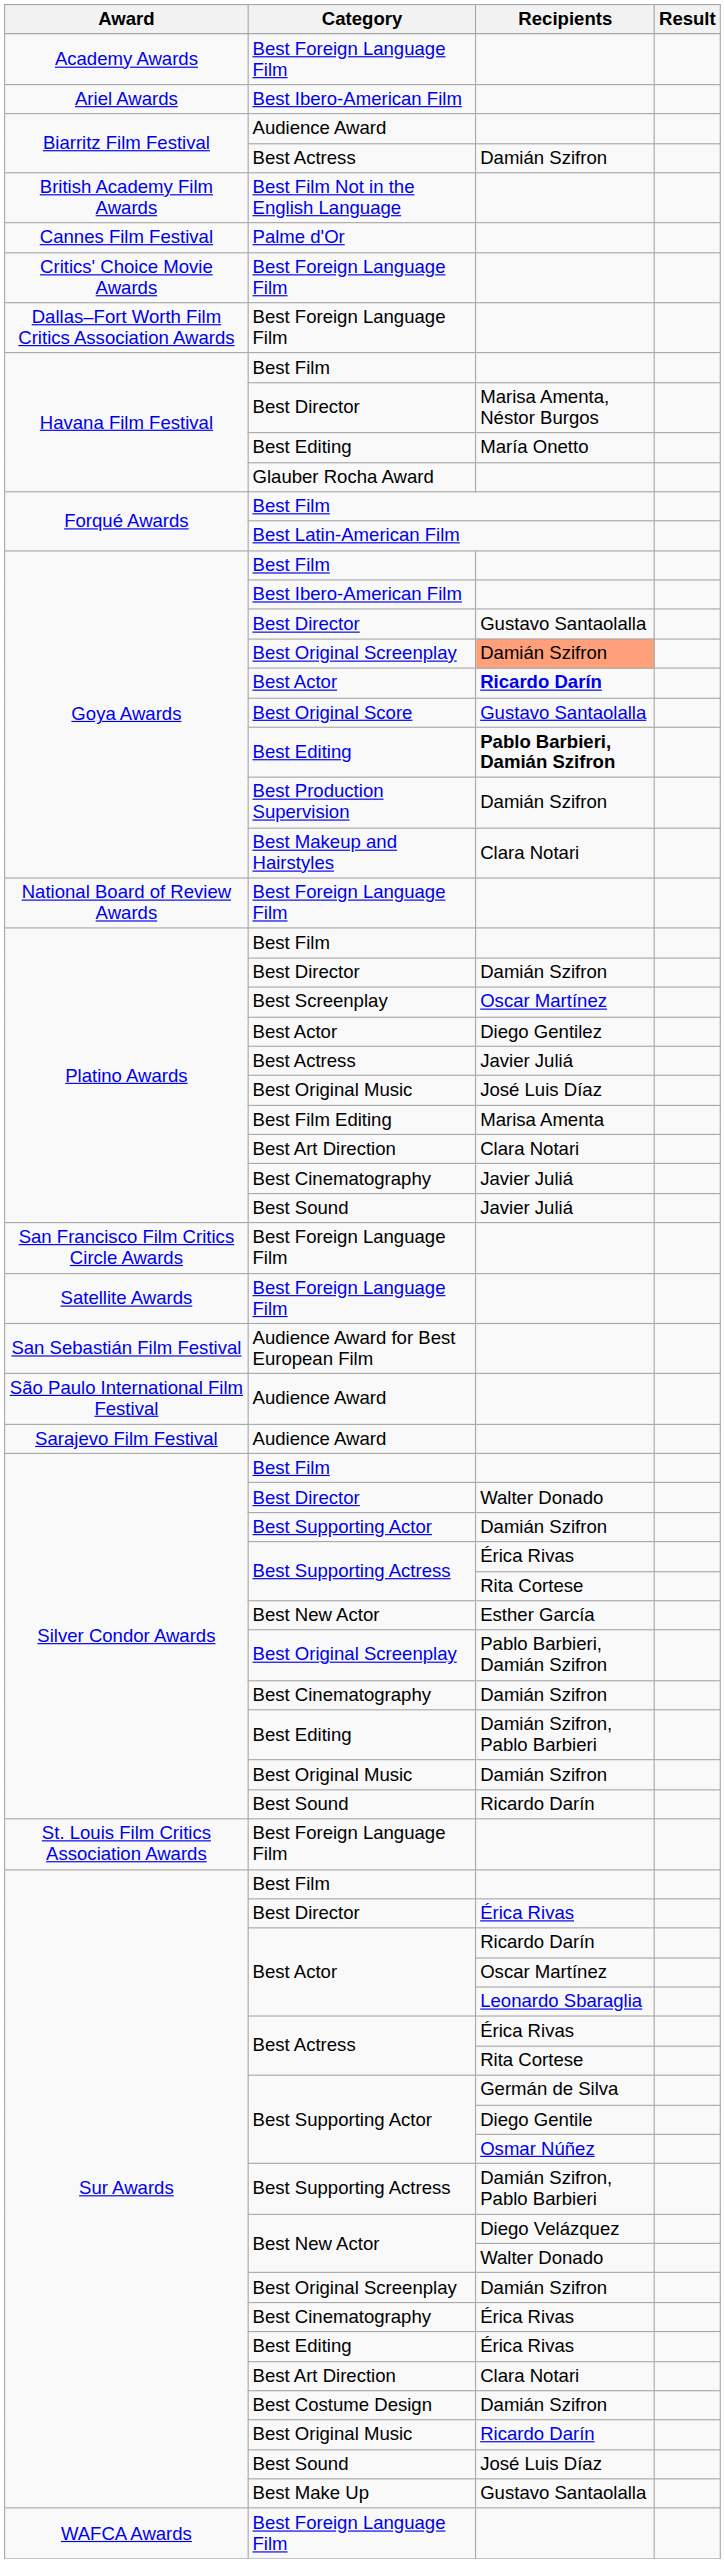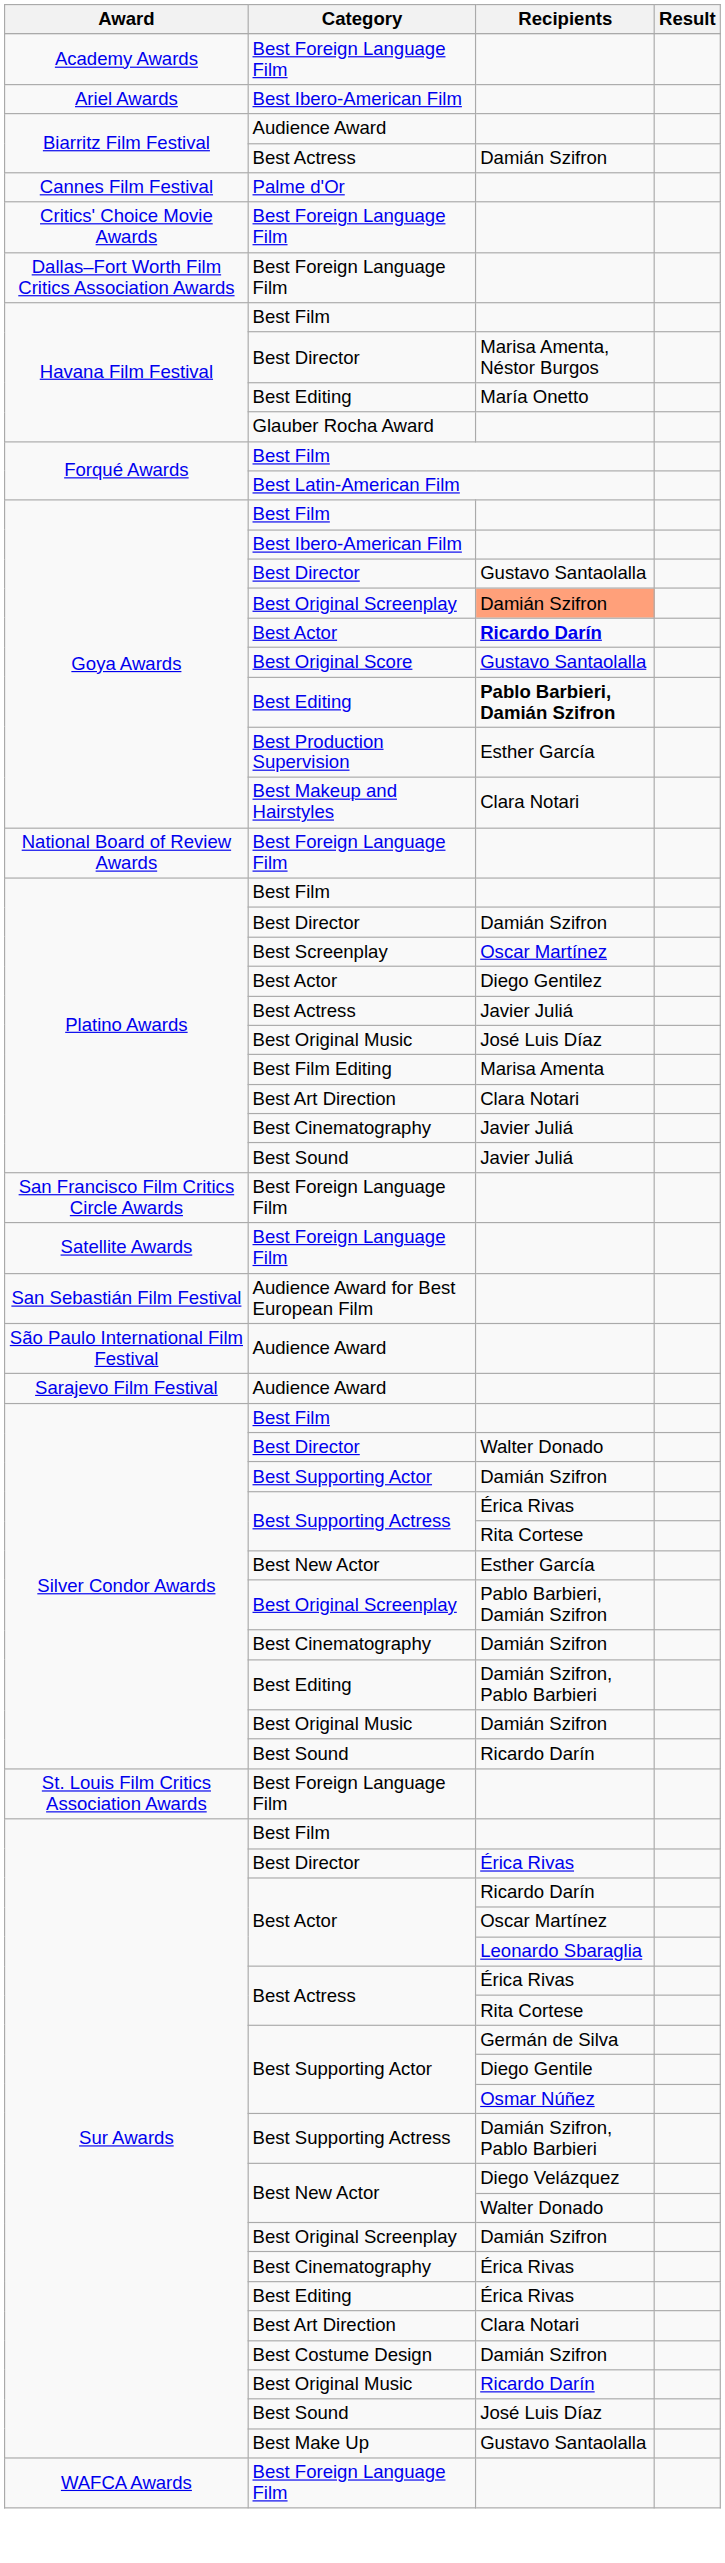- row: British Academy Film Awards | Best Film Not in the English Language
Best Production Supervision | Recipients: Damián Szifron -> Esther García
